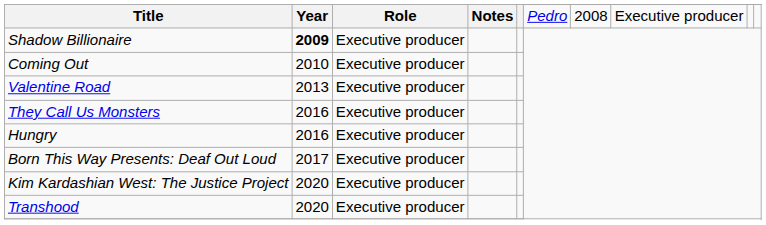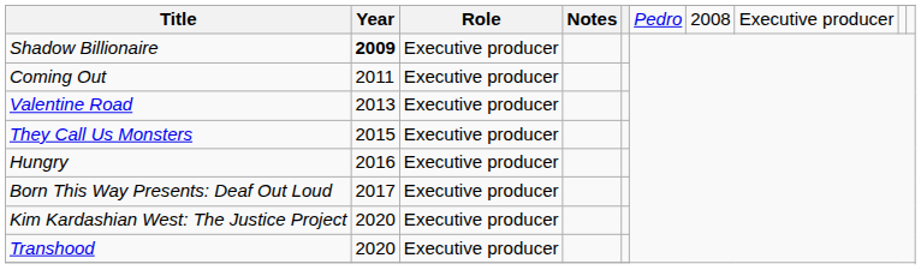Coming Out | Year: 2010 -> 2011
They Call Us Monsters | Year: 2016 -> 2015
